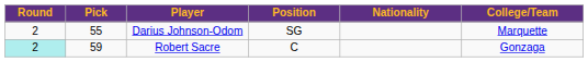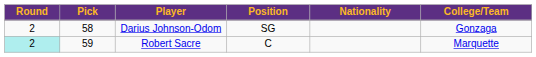Darius Johnson-Odom | Pick: 55 -> 58
Darius Johnson-Odom | College/Team: Marquette -> Gonzaga
Robert Sacre | College/Team: Gonzaga -> Marquette
